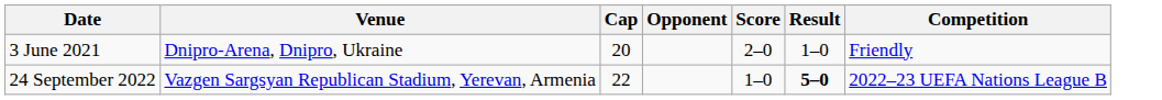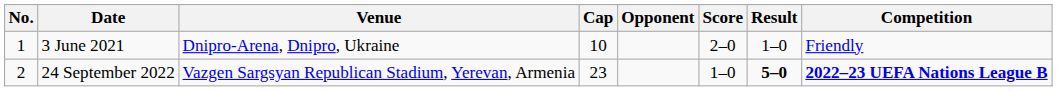+ column: No. | 1 | 2
3 June 2021 | Cap: 20 -> 10
24 September 2022 | Cap: 22 -> 23
24 September 2022 | Competition: normal -> bold
